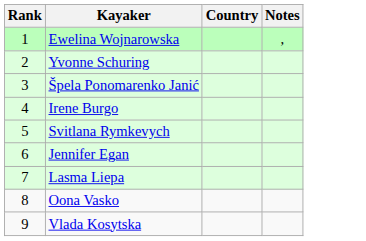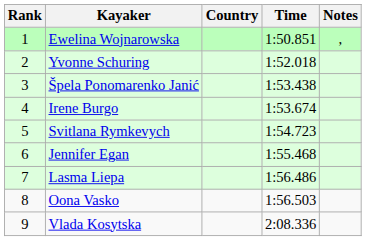+ column: Time | 1:50.851 | 1:52.018 | 1:53.438 | 1:53.674 | 1:54.723 | 1:55.468 | 1:56.486 | 1:56.503 | 2:08.336
